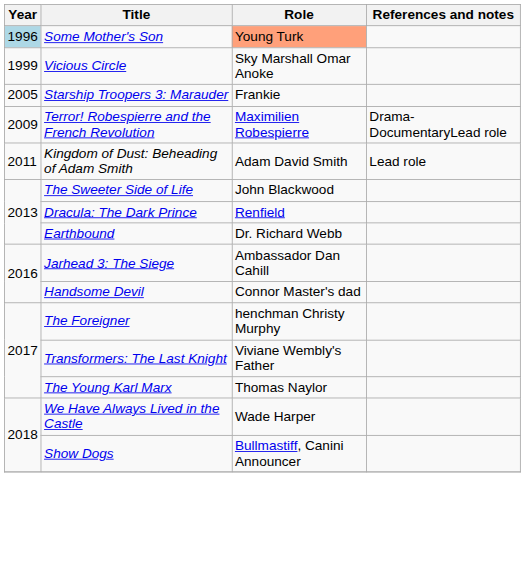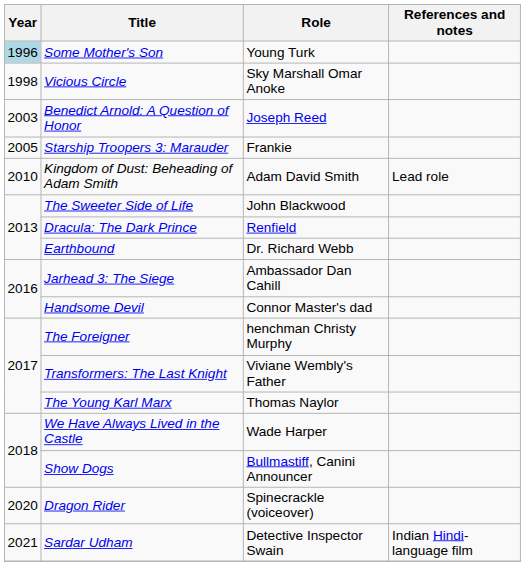Some Mother's Son | Role: lightsalmon background -> no background
Vicious Circle | Year: 1999 -> 1998
+ row: 2003 | Benedict Arnold: A Question of Honor | Joseph Reed
- row: 2009 | Terror! Robespierre and the French Revolution | Maximilien Robespierre | Drama-DocumentaryLead role
Kingdom of Dust: Beheading of Adam Smith | Year: 2011 -> 2010
+ row: 2020 | Dragon Rider | Spinecrackle (voiceover)
+ row: 2021 | Sardar Udham | Detective Inspector Swain | Indian Hindi-language film
